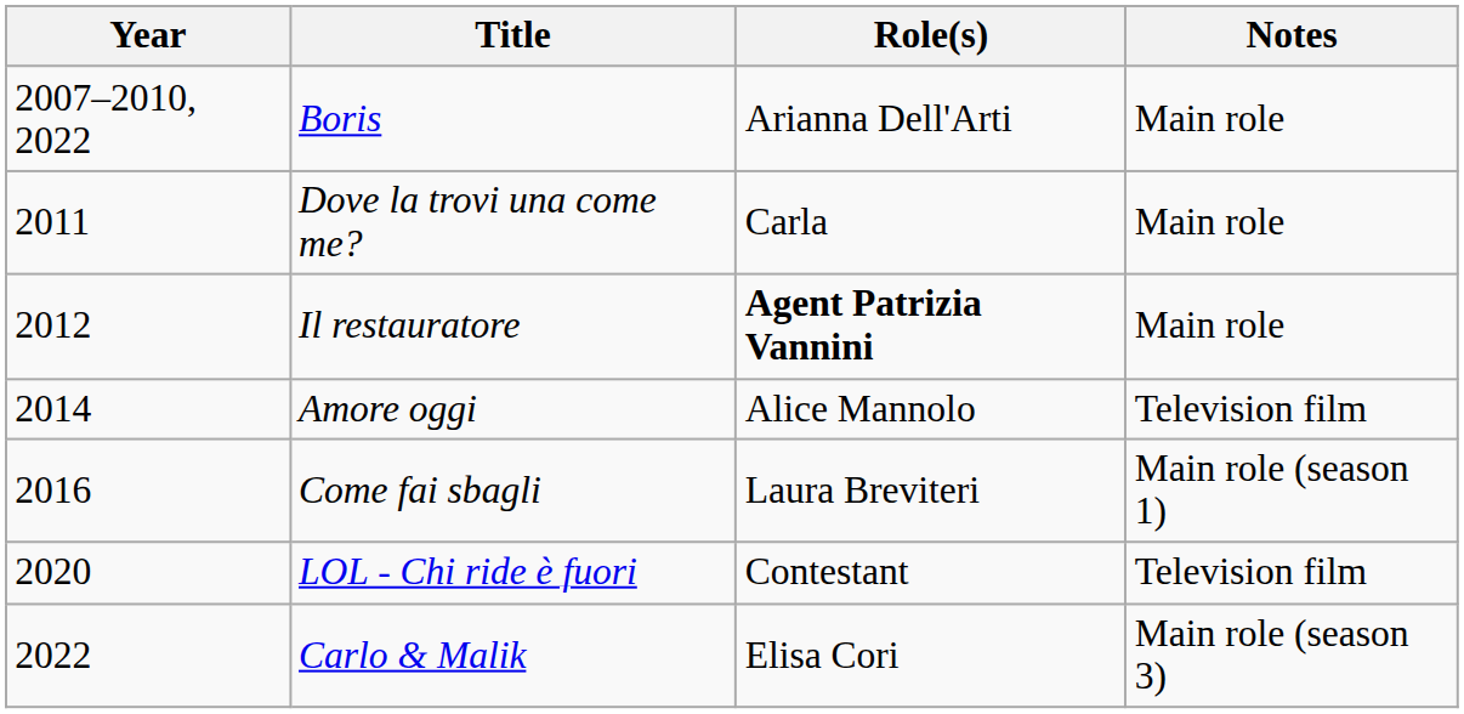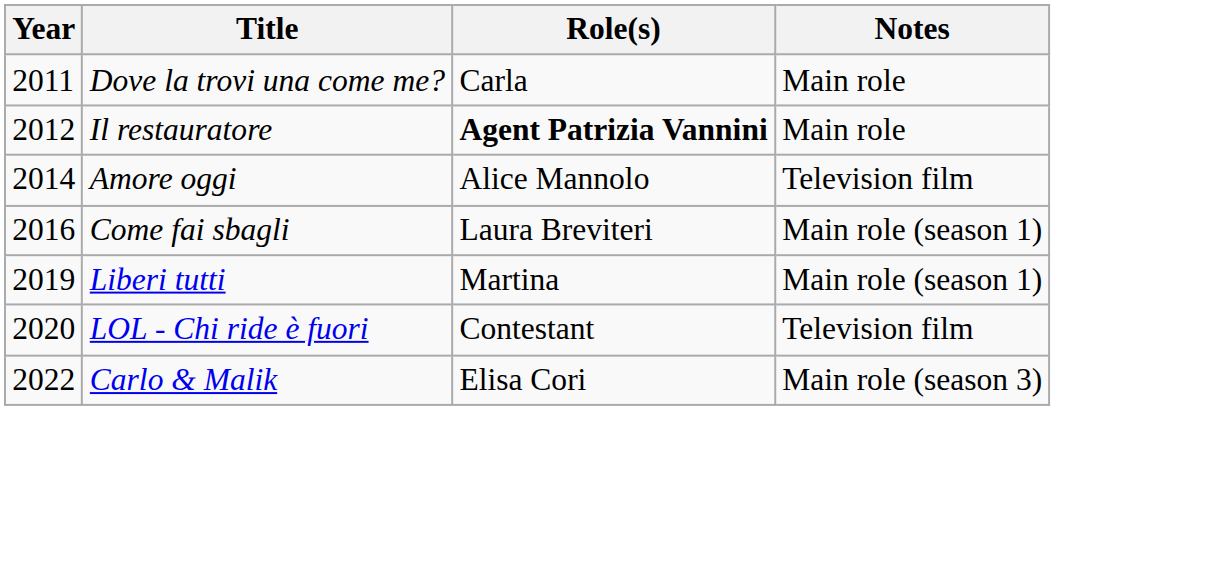- row: 2007–2010, 2022 | Boris | Arianna Dell'Arti | Main role
+ row: 2019 | Liberi tutti | Martina | Main role (season 1)
